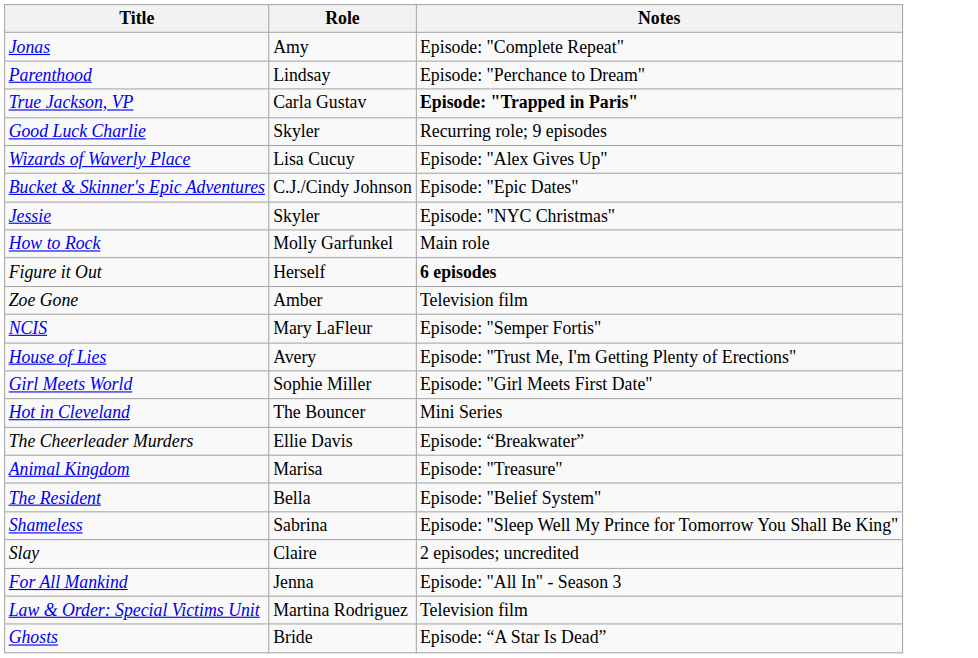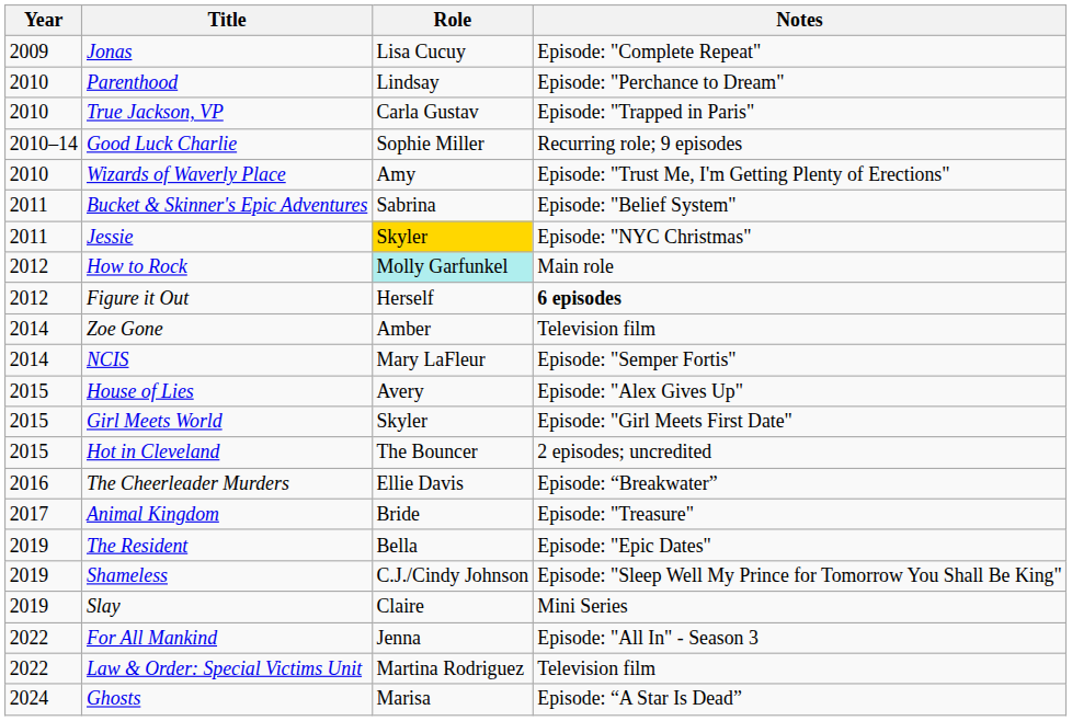+ column: Year | 2009 | 2010 | 2010 | 2010–14 | 2010 | 2011 | 2011 | 2012 | 2012 | 2014 | 2014 | 2015 | 2015 | 2015 | 2016 | 2017 | 2019 | 2019 | 2019 | 2022 | 2022 | 2024
Jonas | Role: Amy -> Lisa Cucuy
True Jackson, VP | Notes: bold -> normal
Good Luck Charlie | Role: Skyler -> Sophie Miller
Wizards of Waverly Place | Role: Lisa Cucuy -> Amy
Wizards of Waverly Place | Notes: Episode: "Alex Gives Up" -> Episode: "Trust Me, I'm Getting Plenty of Erections"
Bucket & Skinner's Epic Adventures | Role: C.J./Cindy Johnson -> Sabrina
Bucket & Skinner's Epic Adventures | Notes: Episode: "Epic Dates" -> Episode: "Belief System"
Jessie | Role: no background -> gold background
How to Rock | Role: no background -> paleturquoise background
House of Lies | Notes: Episode: "Trust Me, I'm Getting Plenty of Erections" -> Episode: "Alex Gives Up"
Girl Meets World | Role: Sophie Miller -> Skyler
Hot in Cleveland | Notes: Mini Series -> 2 episodes; uncredited
Animal Kingdom | Role: Marisa -> Bride
The Resident | Notes: Episode: "Belief System" -> Episode: "Epic Dates"
Shameless | Role: Sabrina -> C.J./Cindy Johnson
Slay | Notes: 2 episodes; uncredited -> Mini Series
Ghosts | Role: Bride -> Marisa
